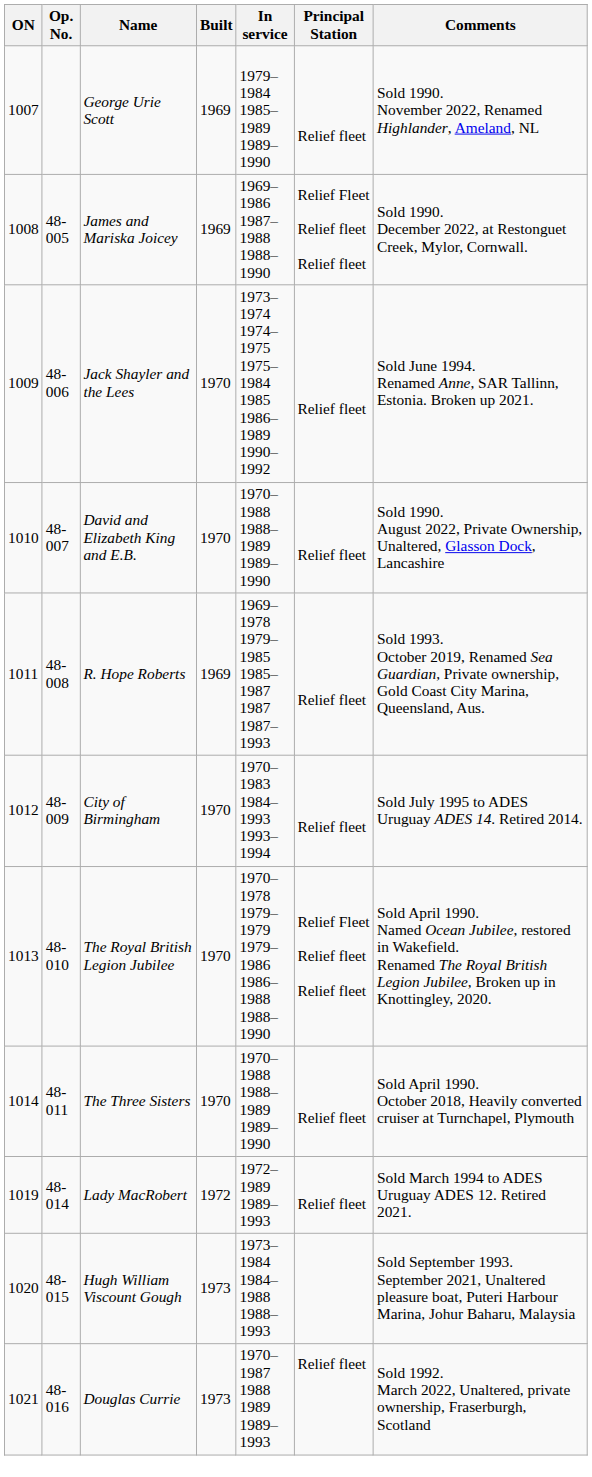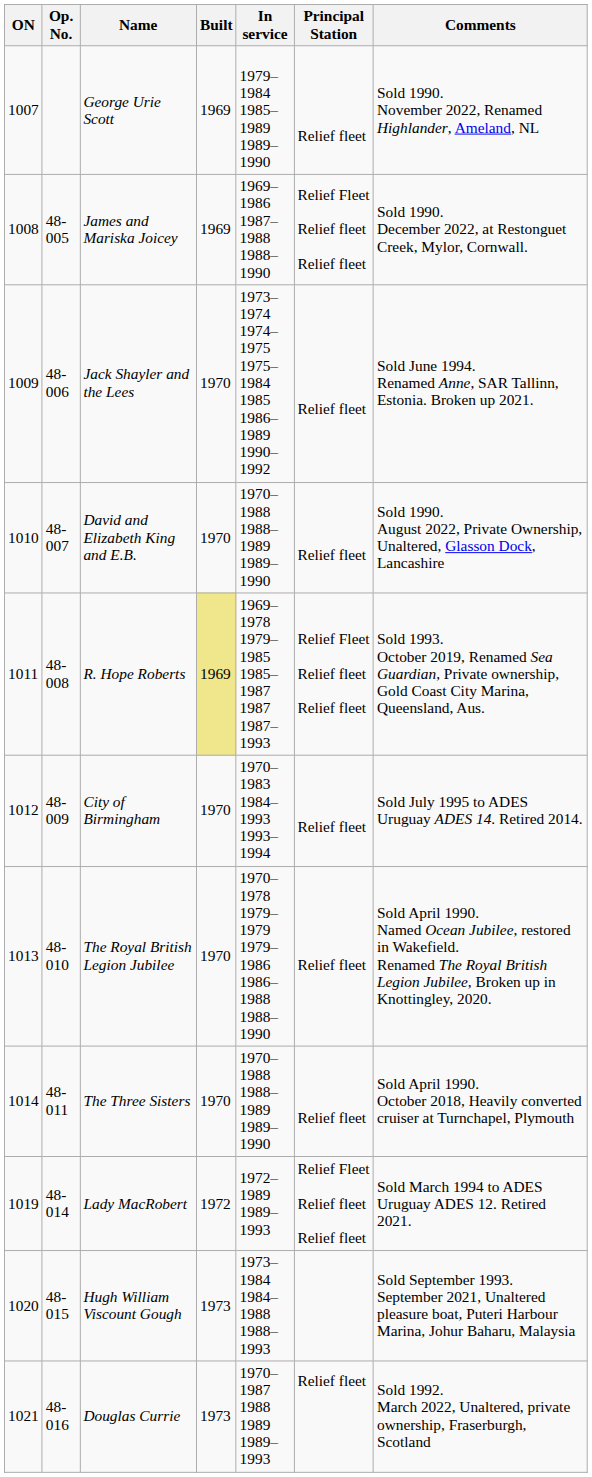R. Hope Roberts | Built: no background -> khaki background
R. Hope Roberts | Principal Station: Relief fleet -> Relief Fleet Relief fleet Relief fleet
The Royal British Legion Jubilee | Principal Station: Relief Fleet Relief fleet Relief fleet -> Relief fleet
Lady MacRobert | Principal Station: Relief fleet -> Relief Fleet Relief fleet Relief fleet
